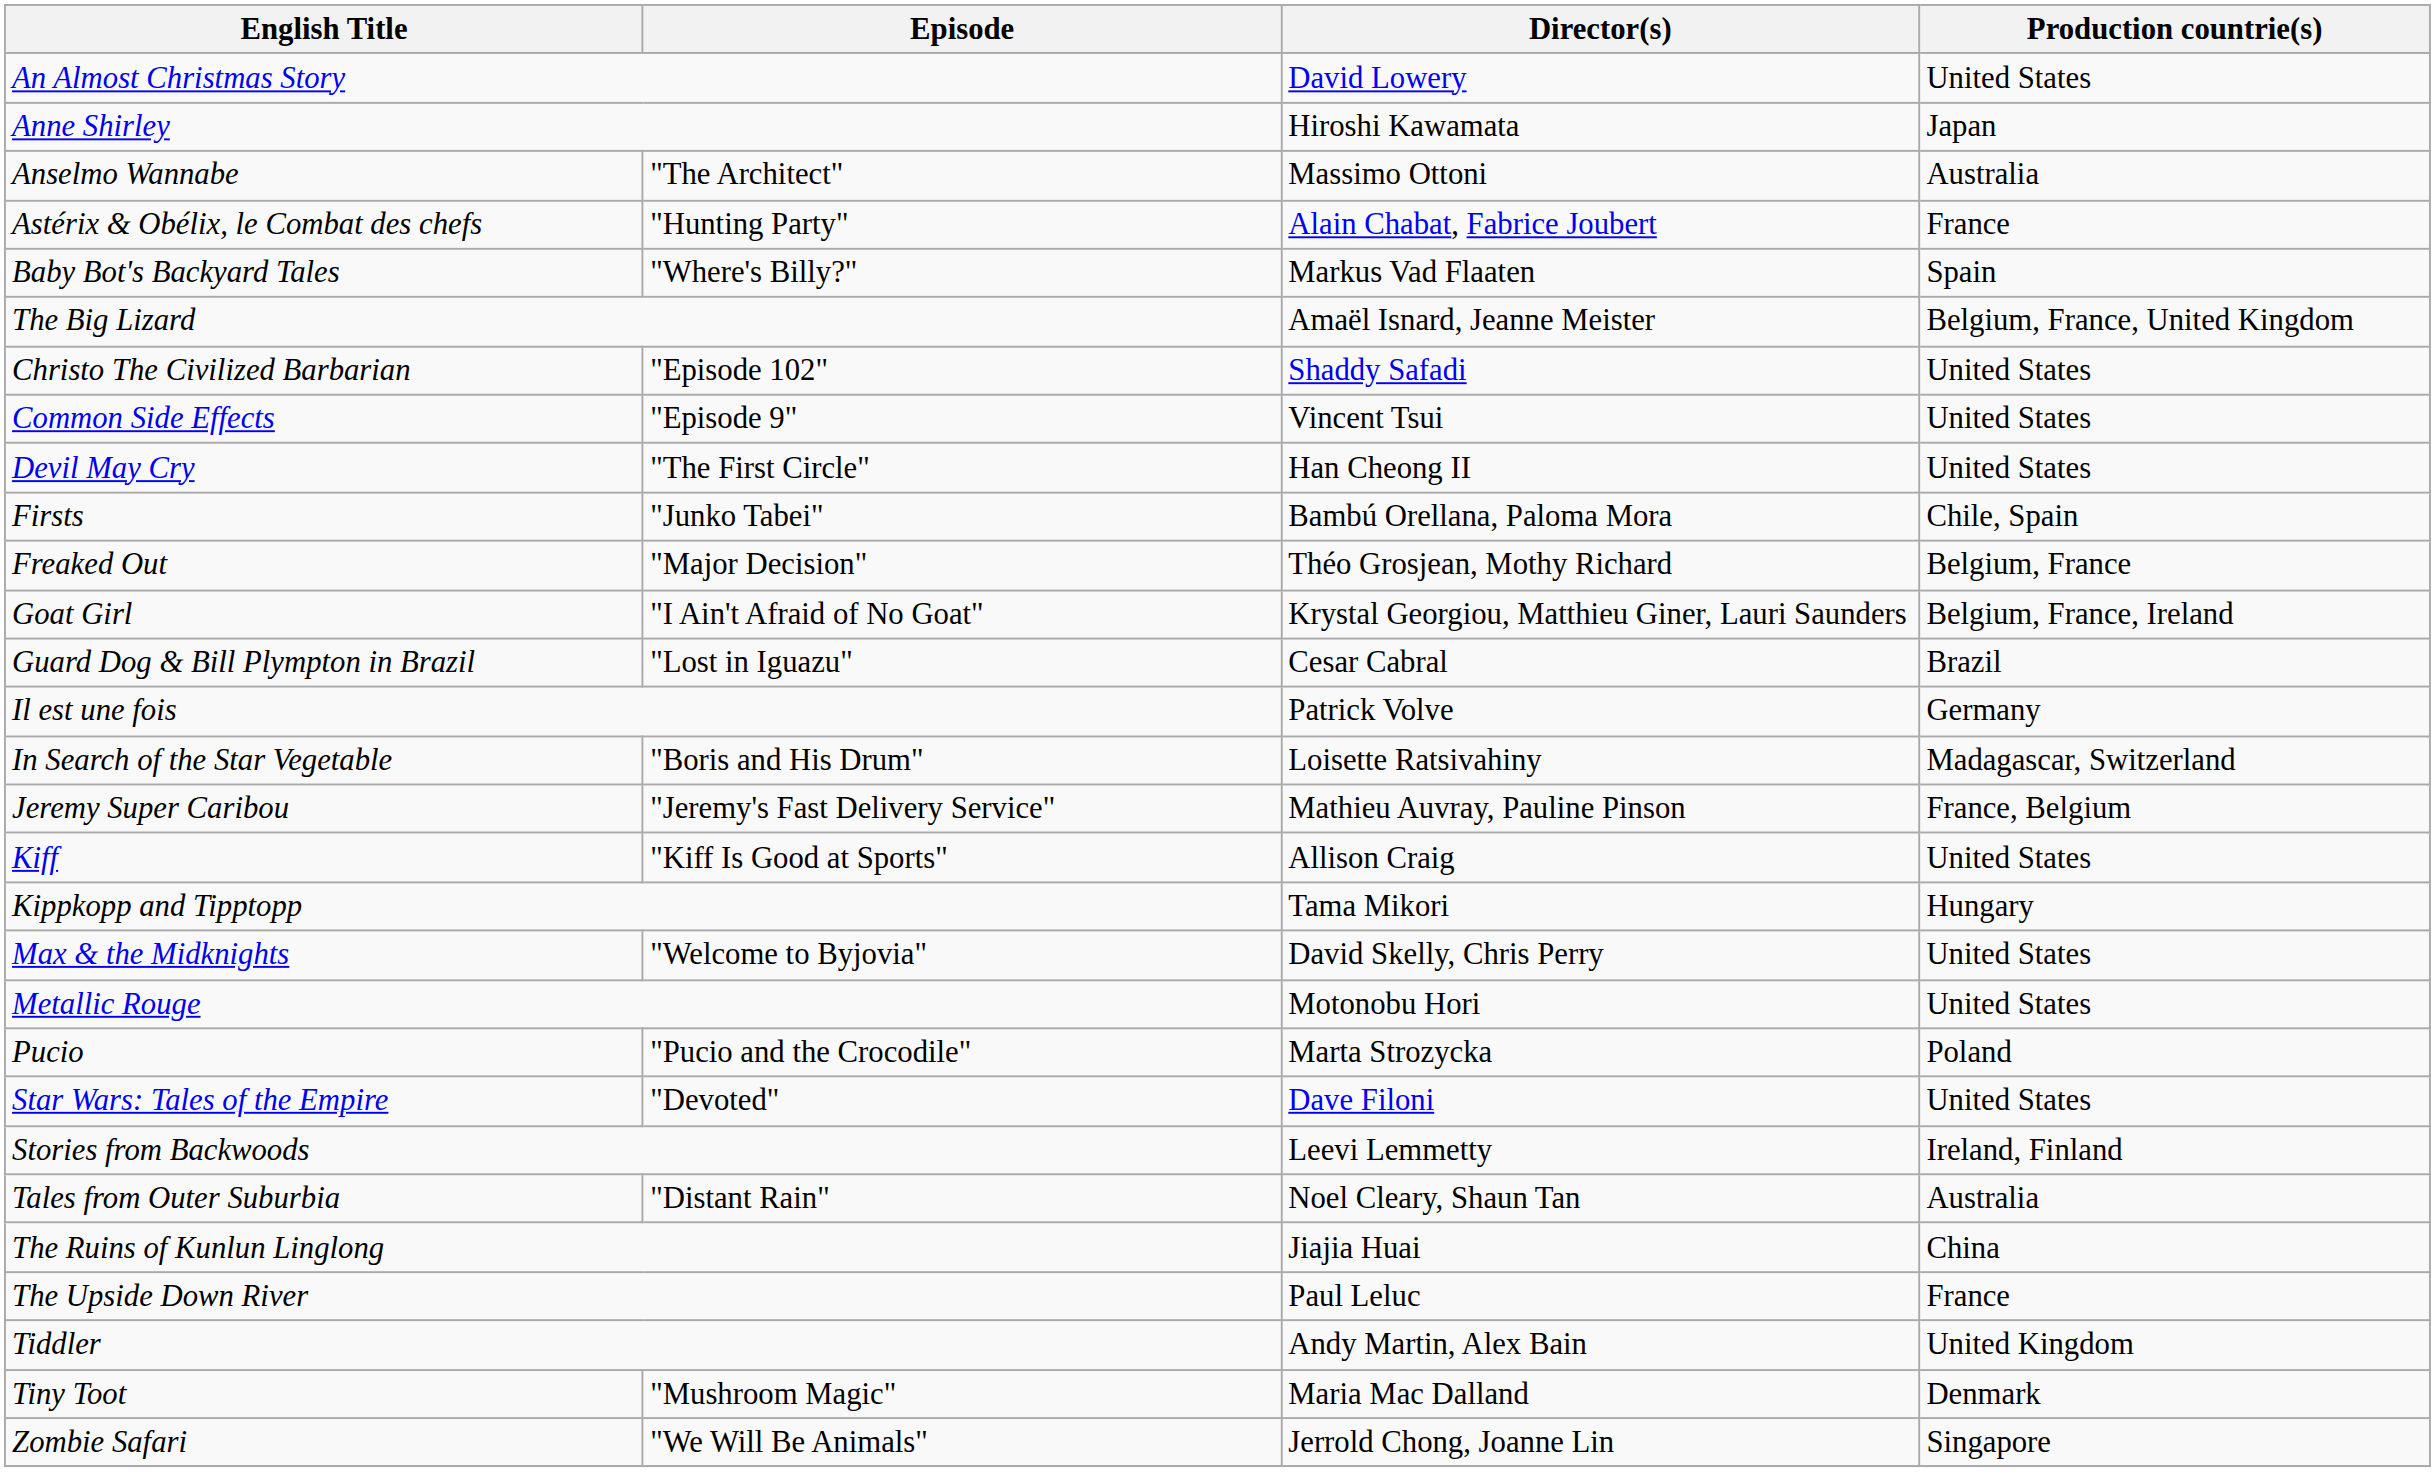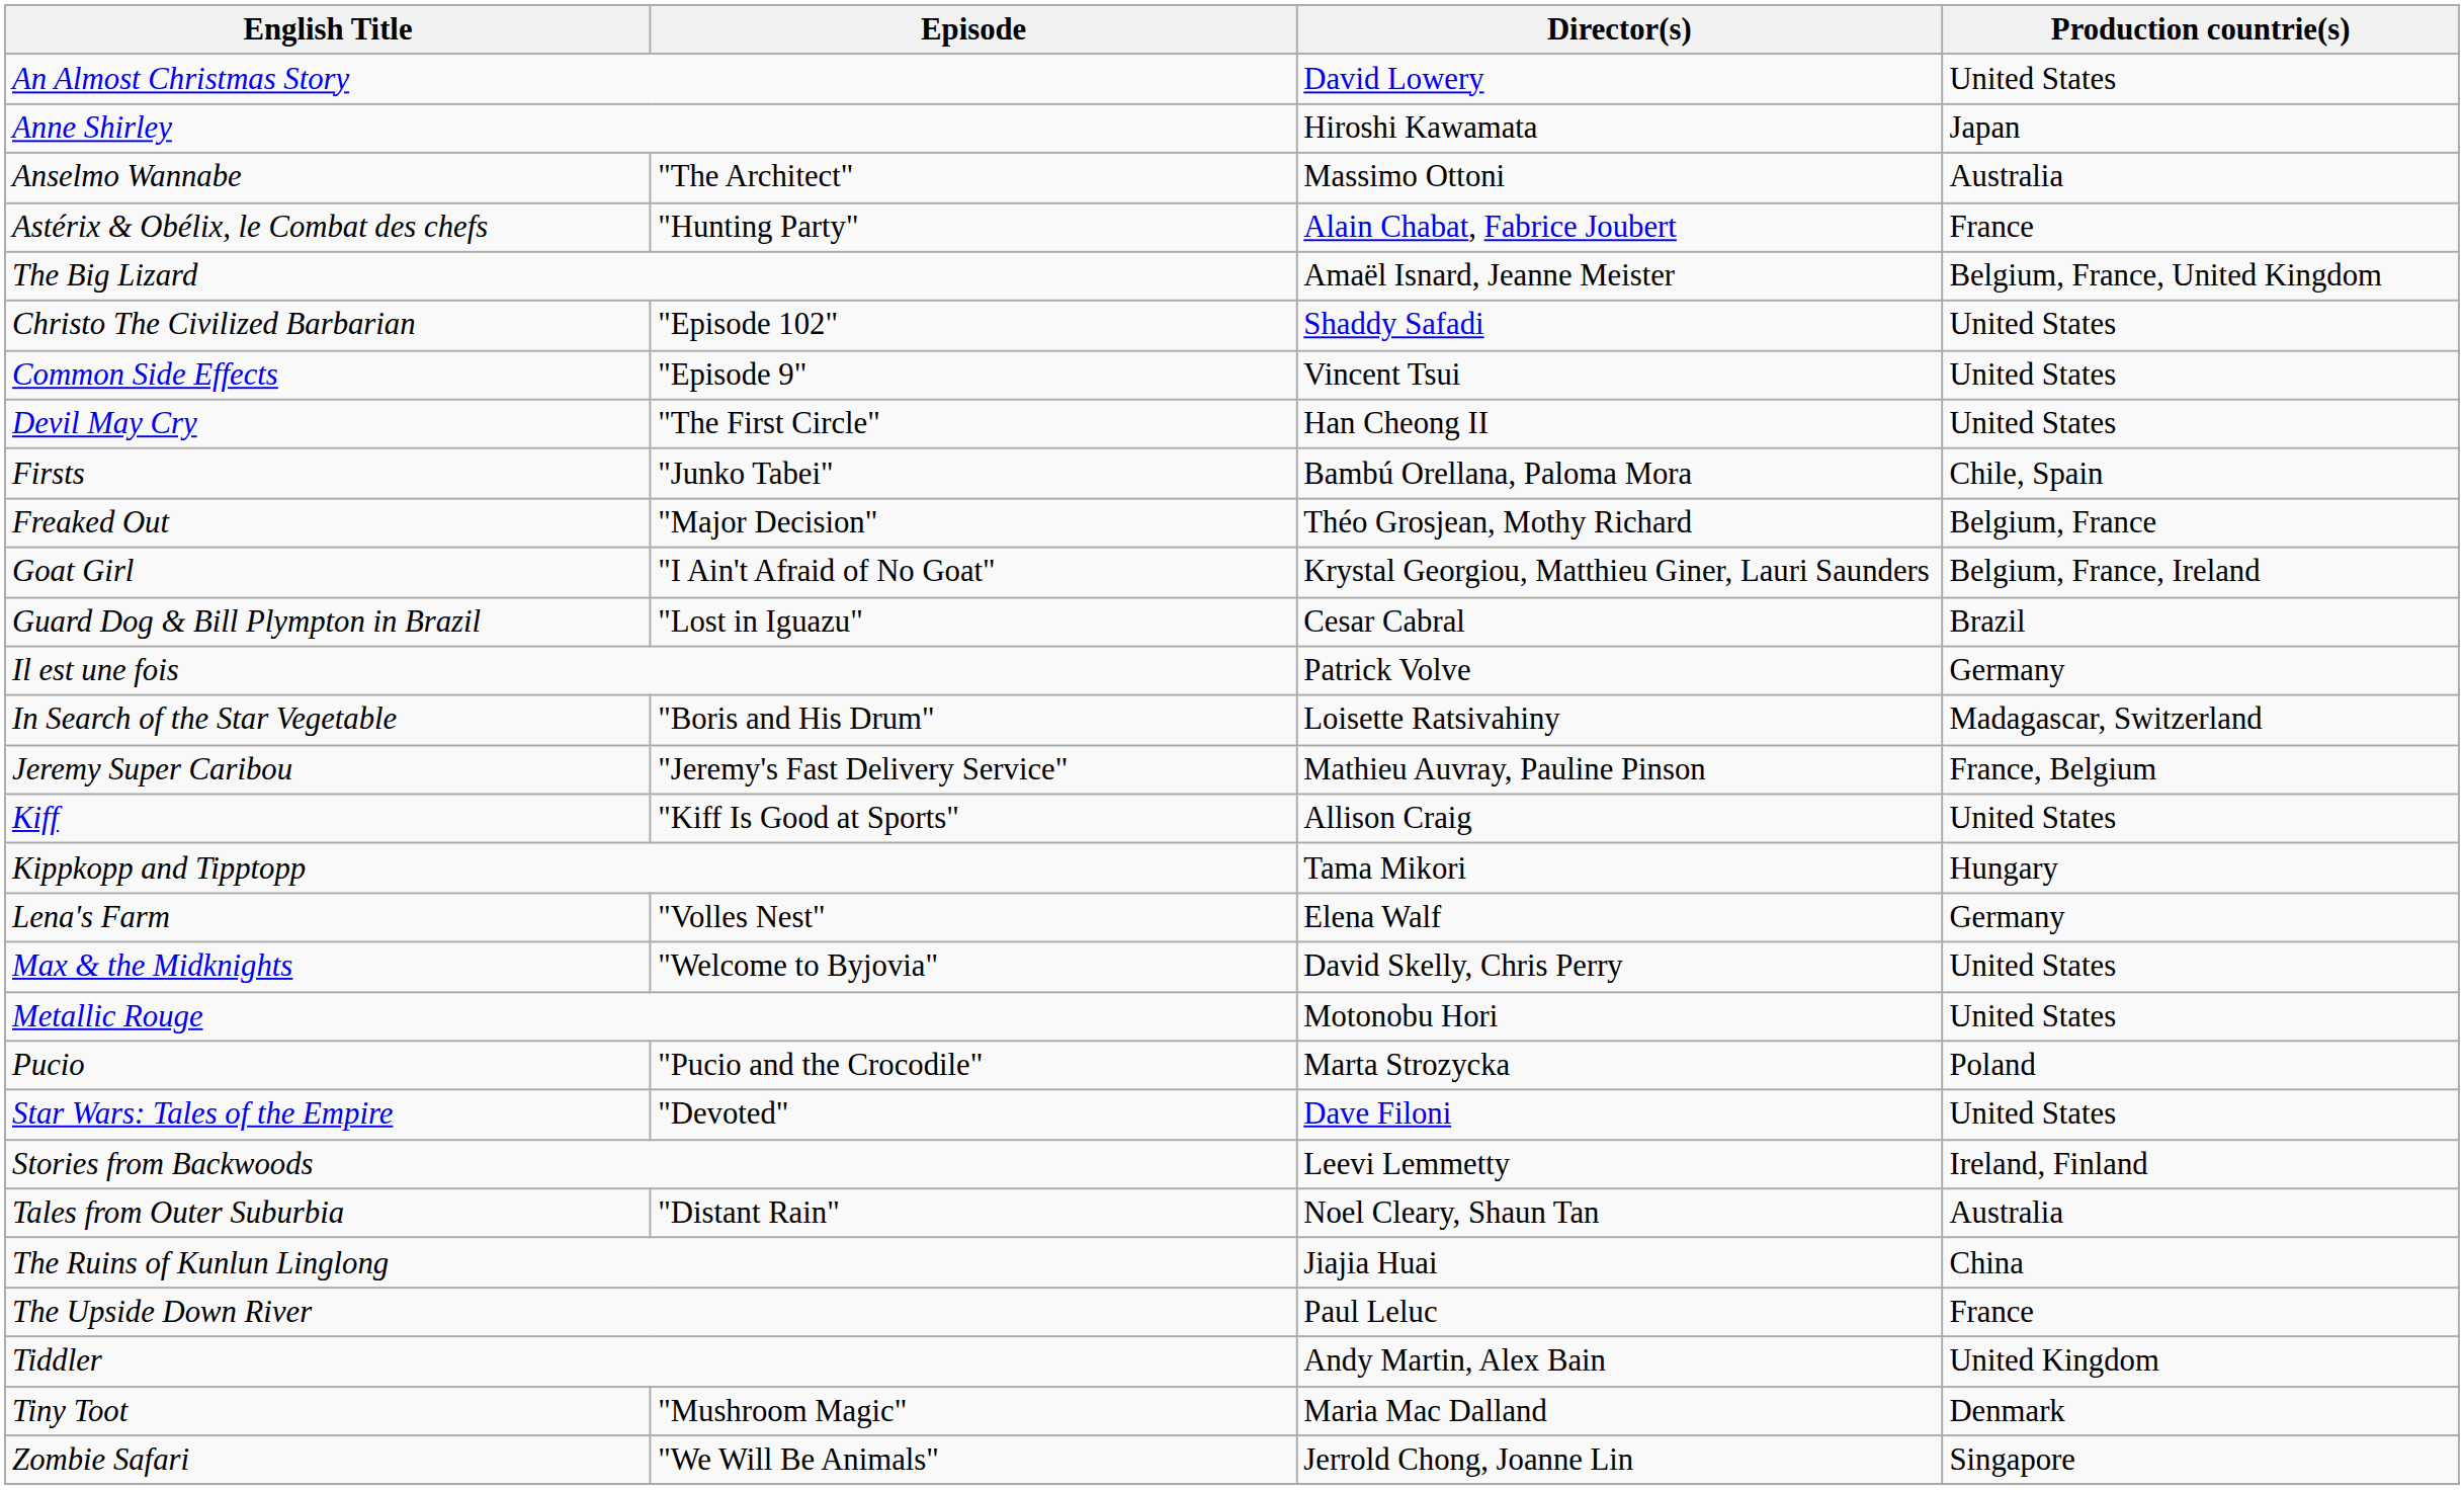- row: Baby Bot's Backyard Tales | "Where's Billy?" | Markus Vad Flaaten | Spain
+ row: Lena's Farm | "Volles Nest" | Elena Walf | Germany
